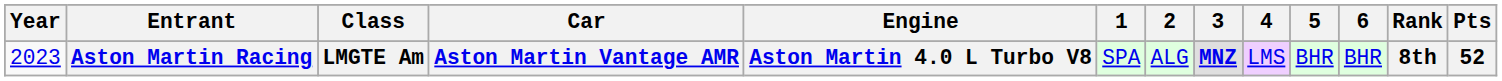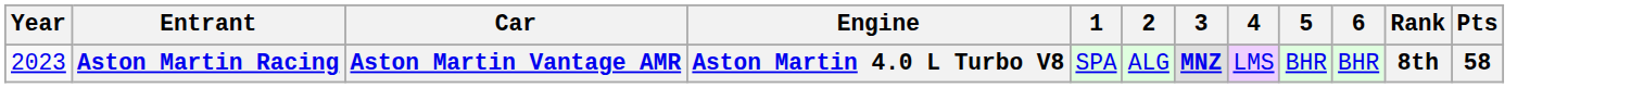- column: Class | LMGTE Am
Aston Martin Racing | Pts: 52 -> 58
